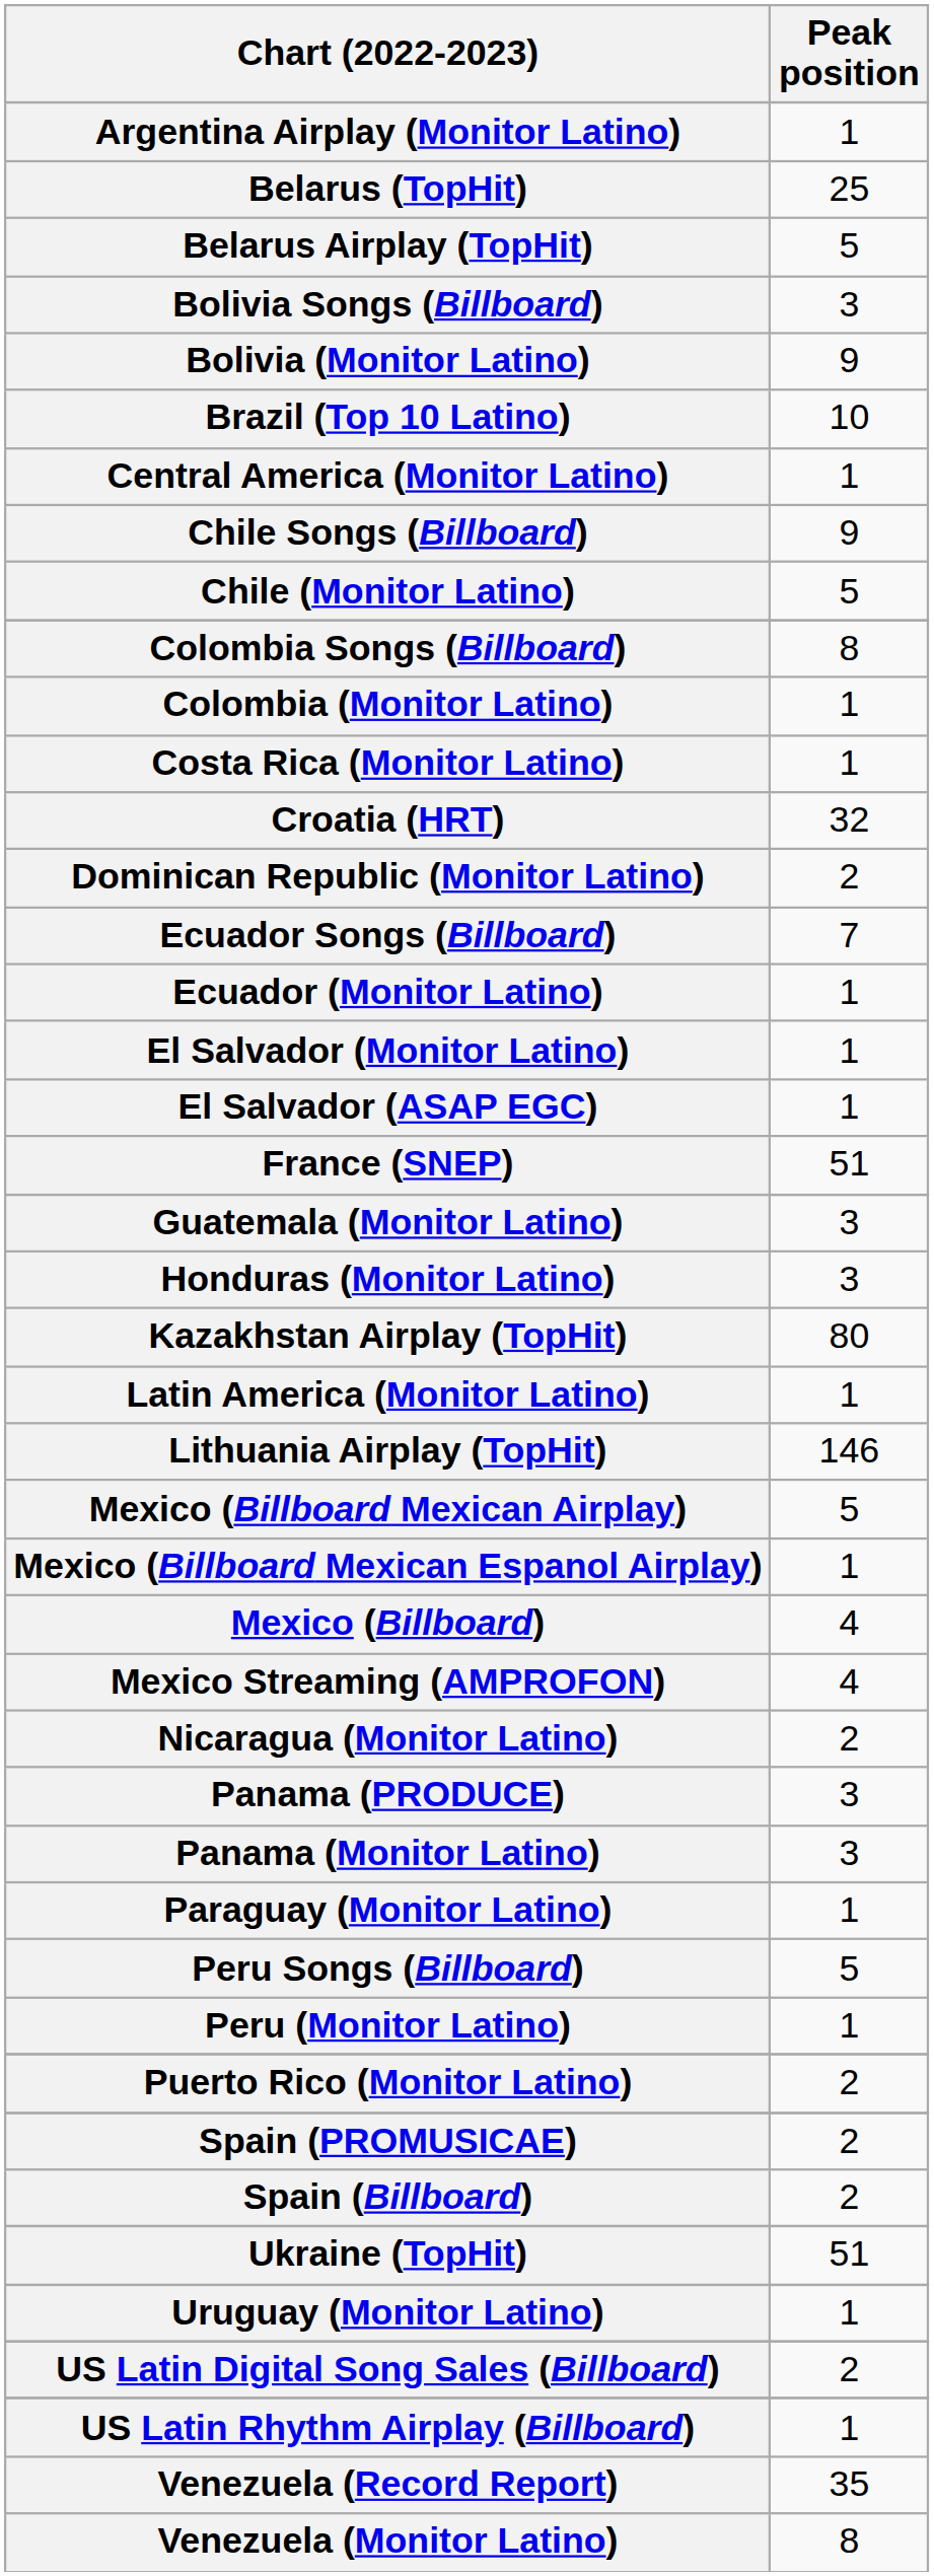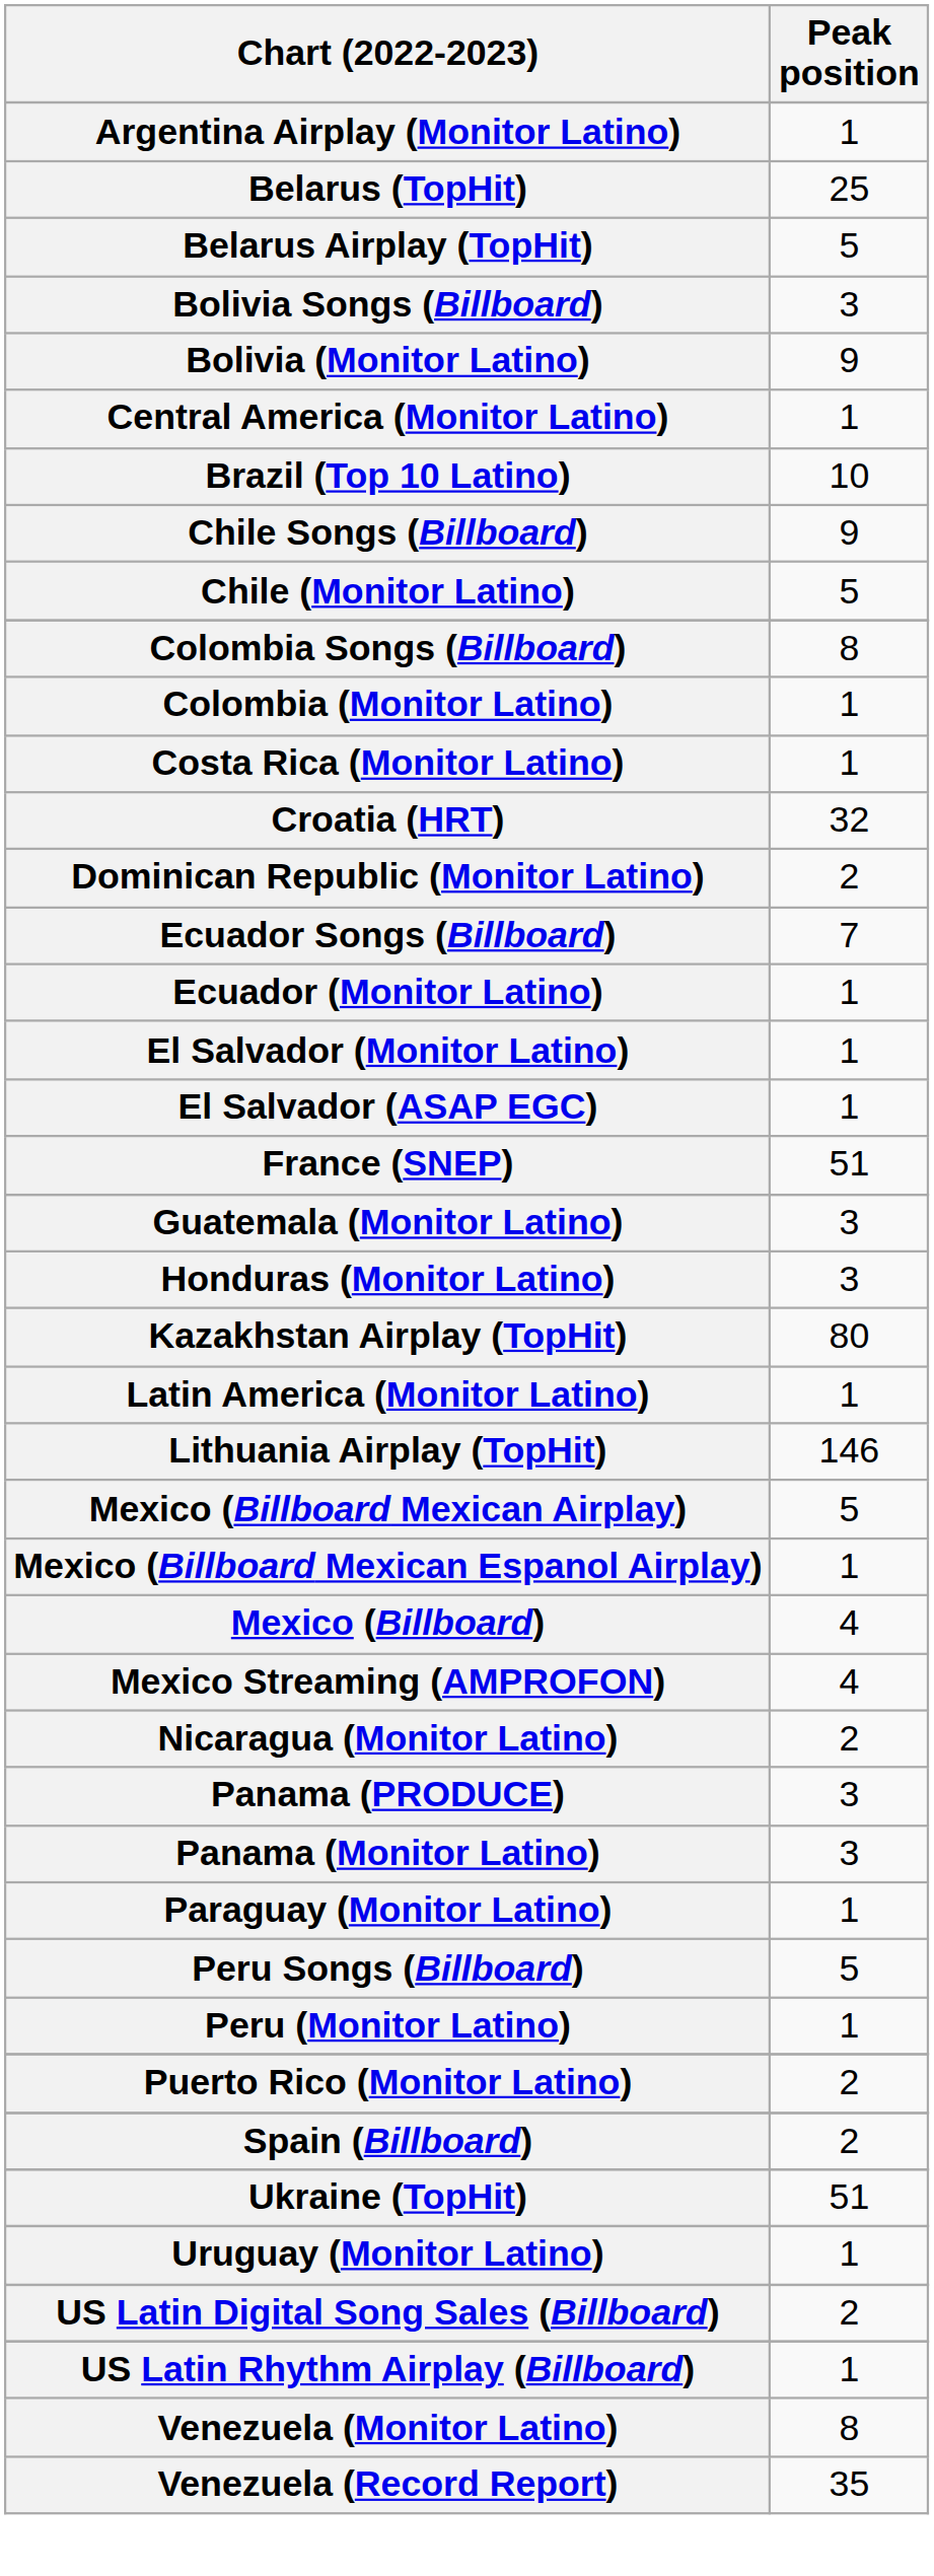rows swapped: Brazil (Top 10 Latino) <-> Central America (Monitor Latino)
- row: Spain (PROMUSICAE) | 2
rows swapped: Venezuela (Monitor Latino) <-> Venezuela (Record Report)
